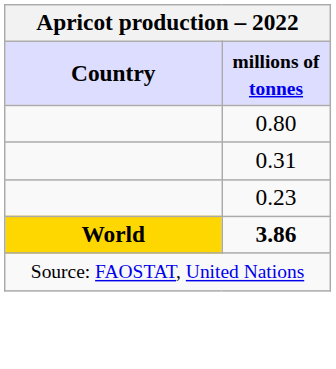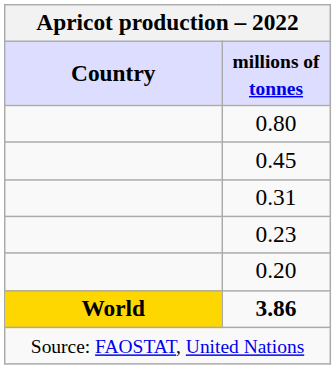+ row: 0.45
+ row: 0.20
